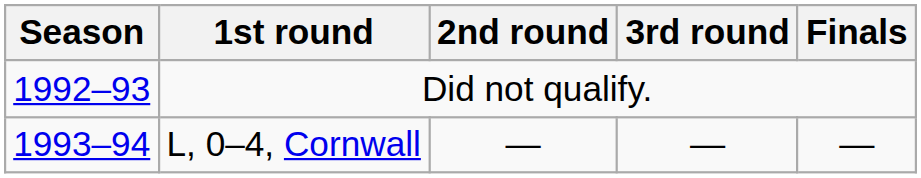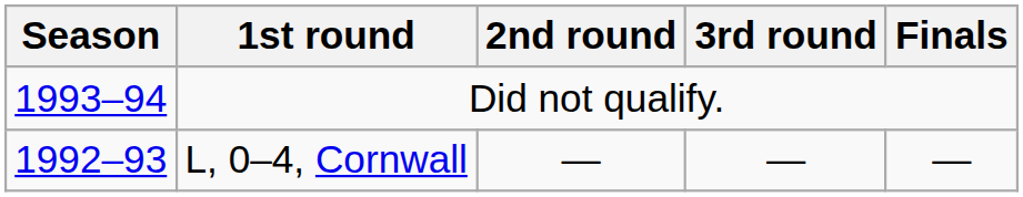Did not qualify. | Season: 1992–93 -> 1993–94
L, 0–4, Cornwall | Season: 1993–94 -> 1992–93
